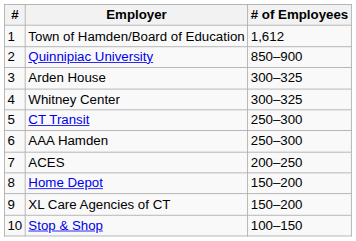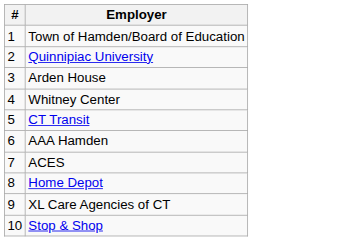- column: # of Employees | 1,612 | 850–900 | 300–325 | 300–325 | 250–300 | 250–300 | 200–250 | 150–200 | 150–200 | 100–150
